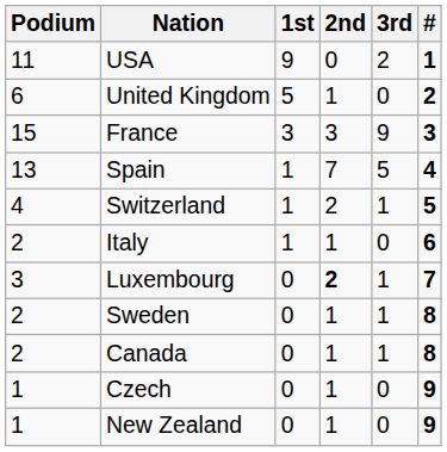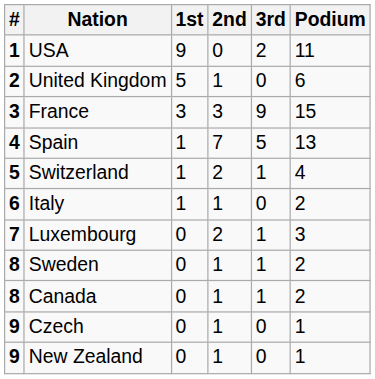columns swapped: # <-> Podium
Luxembourg | 2nd: bold -> normal
